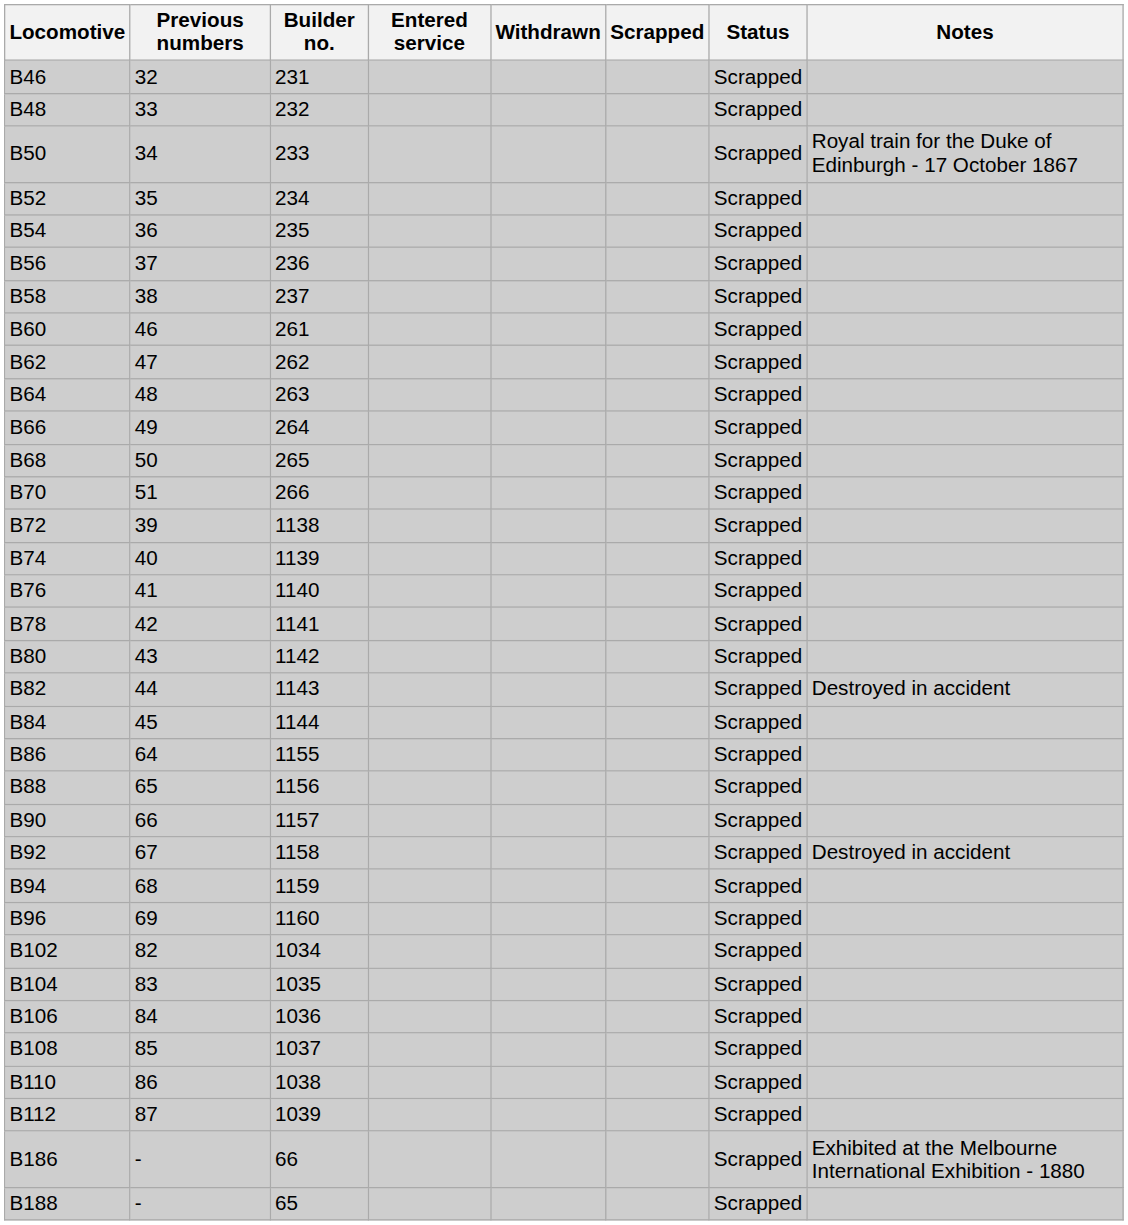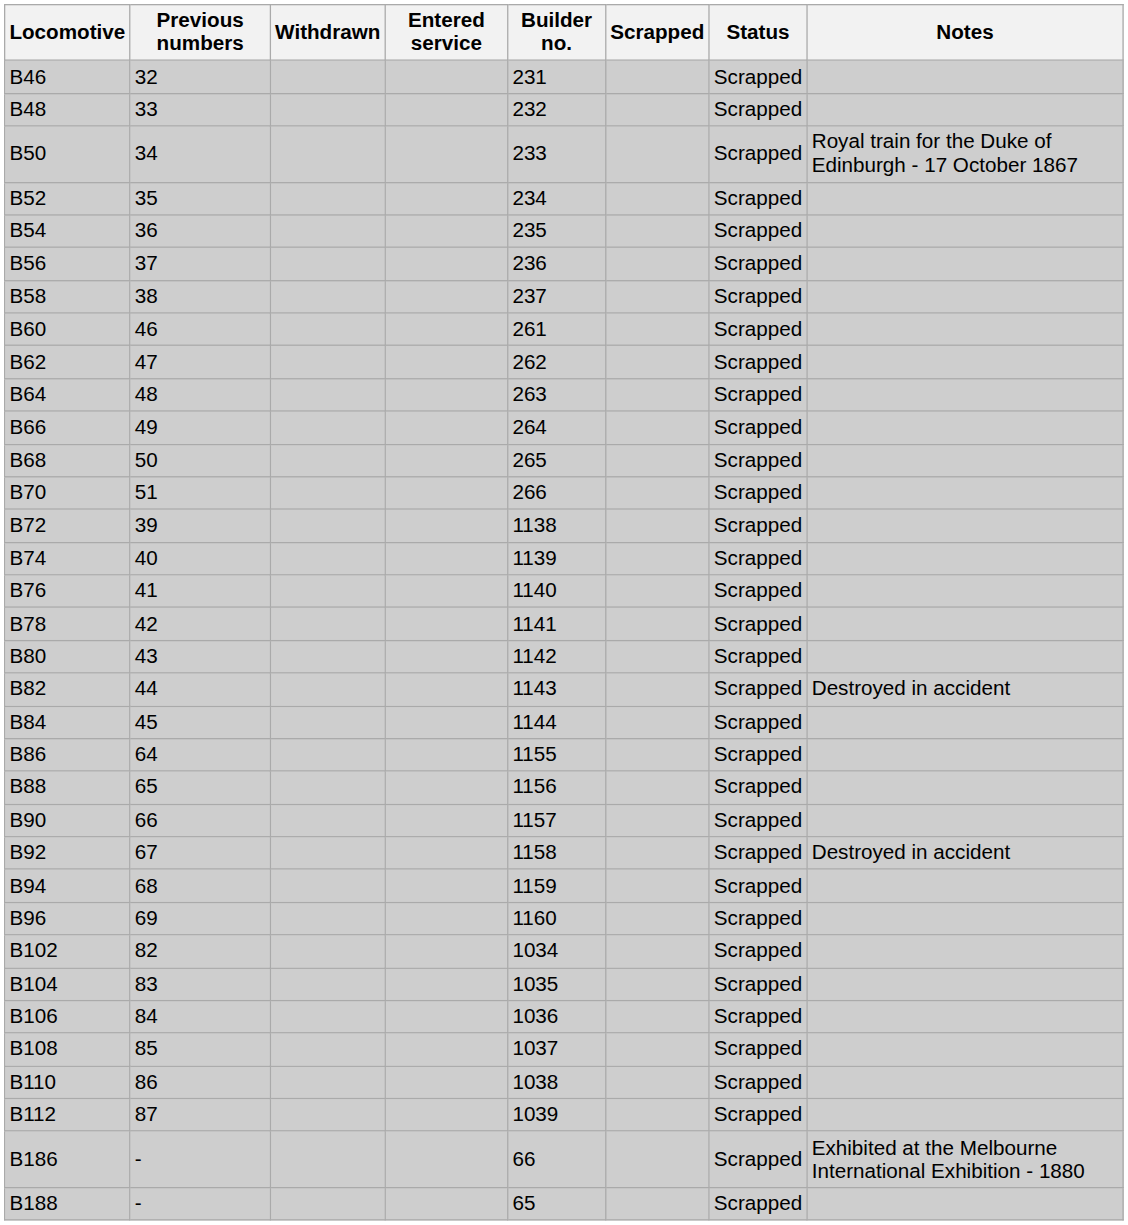columns swapped: Builder no. <-> Withdrawn
